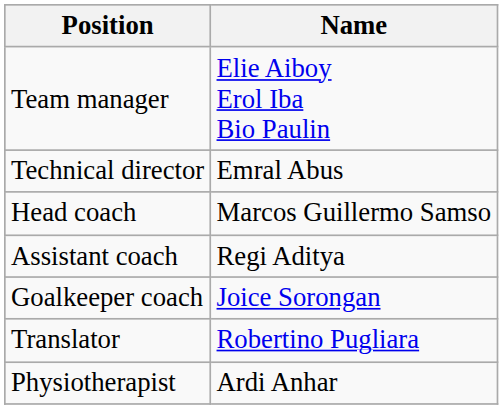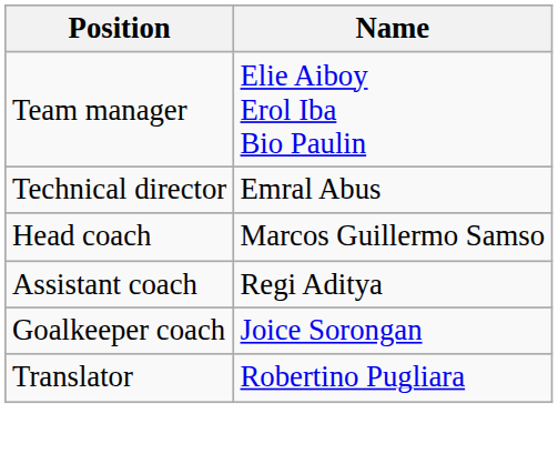- row: Physiotherapist | Ardi Anhar
